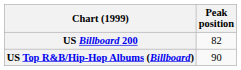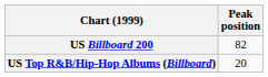US Top R&B/Hip-Hop Albums (Billboard) | Peak position: 90 -> 20
